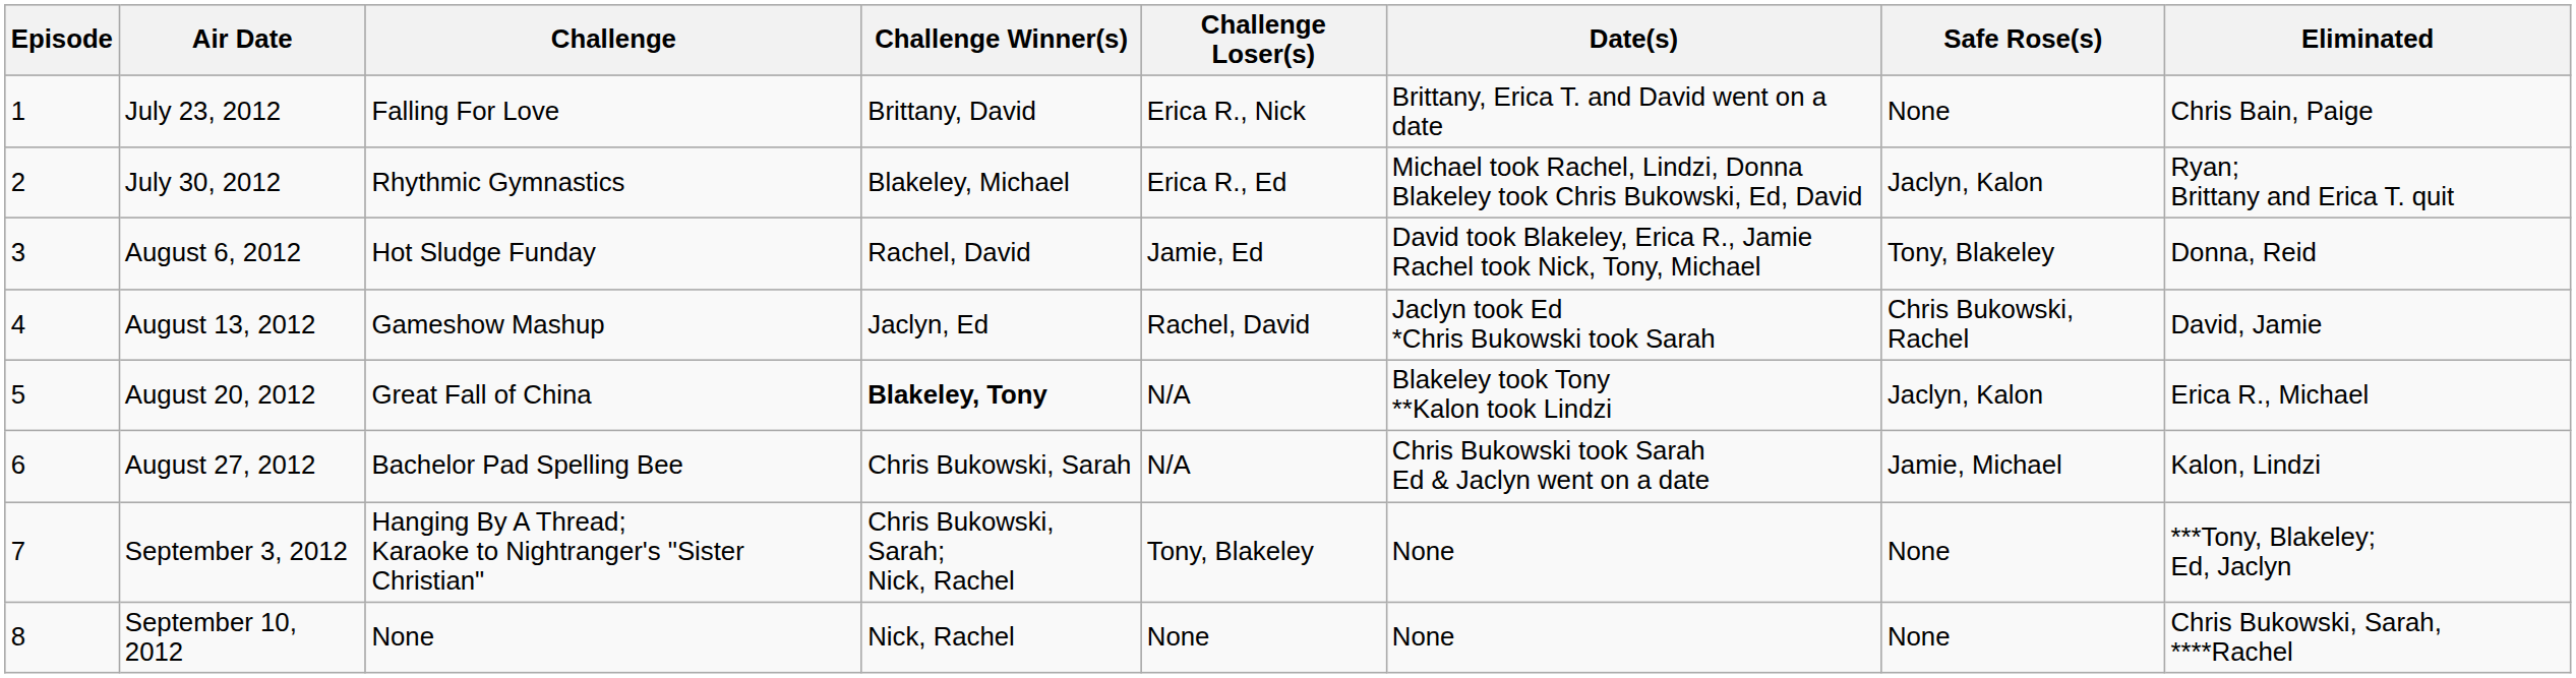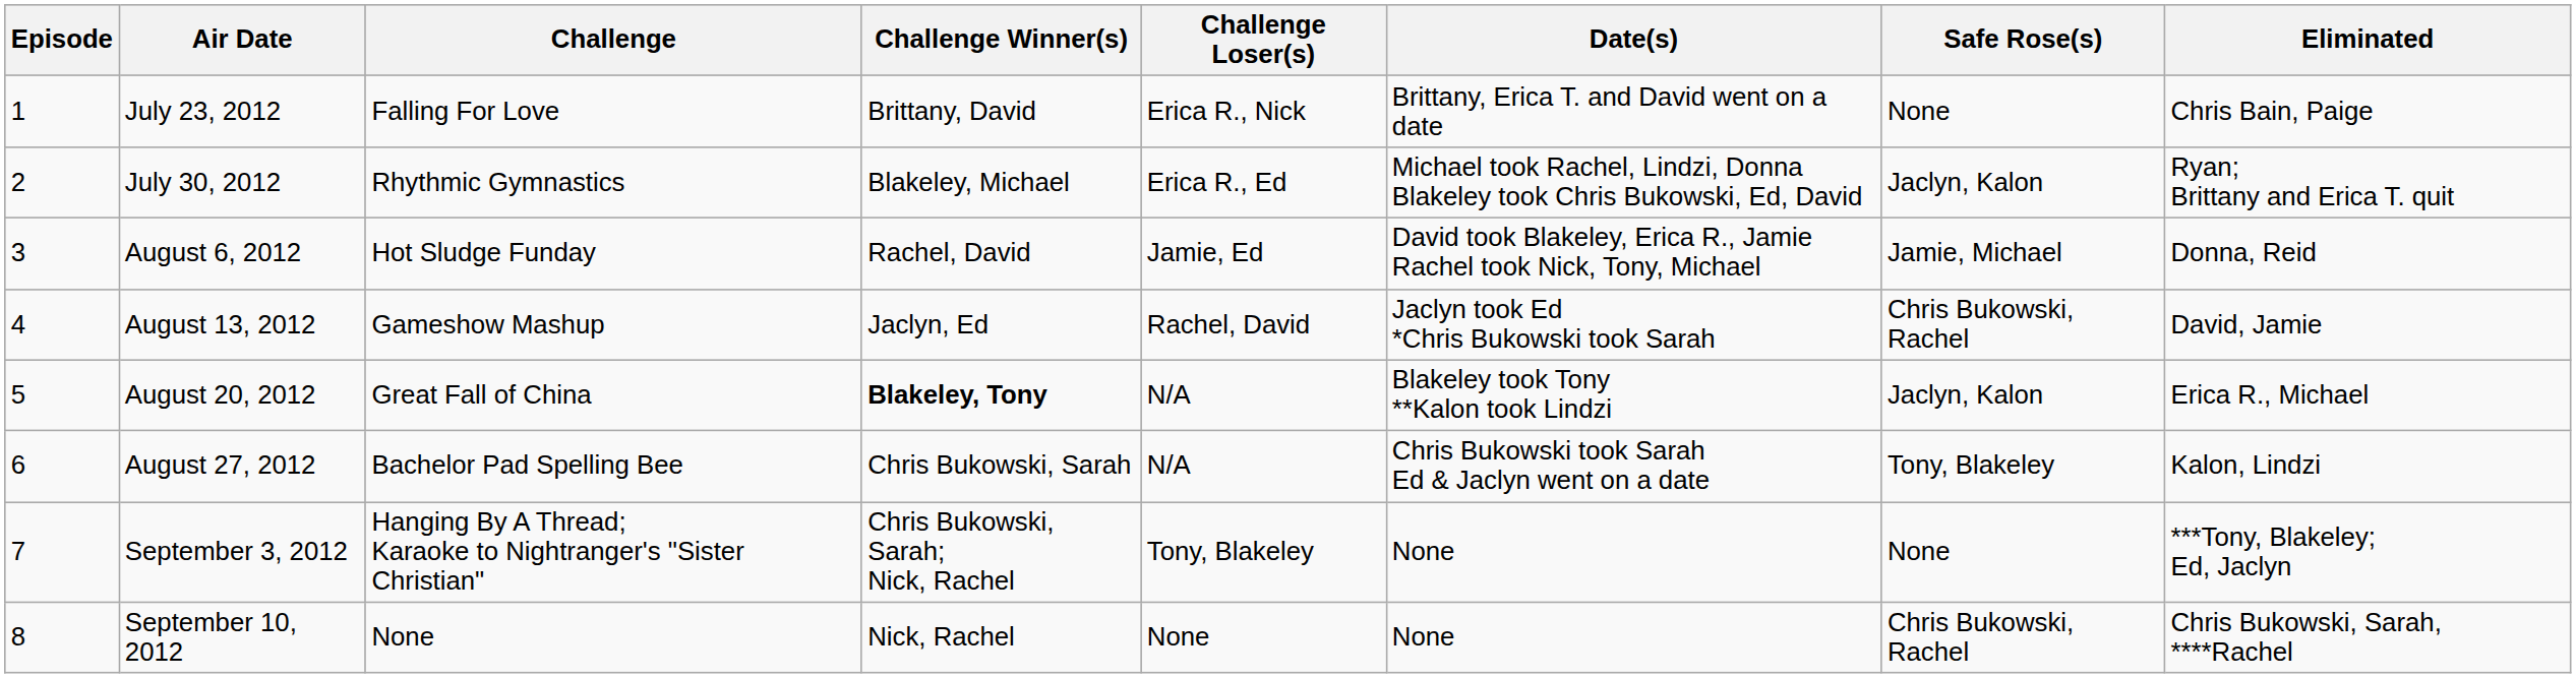August 6, 2012 | Safe Rose(s): Tony, Blakeley -> Jamie, Michael
August 27, 2012 | Safe Rose(s): Jamie, Michael -> Tony, Blakeley
September 10, 2012 | Safe Rose(s): None -> Chris Bukowski, Rachel
